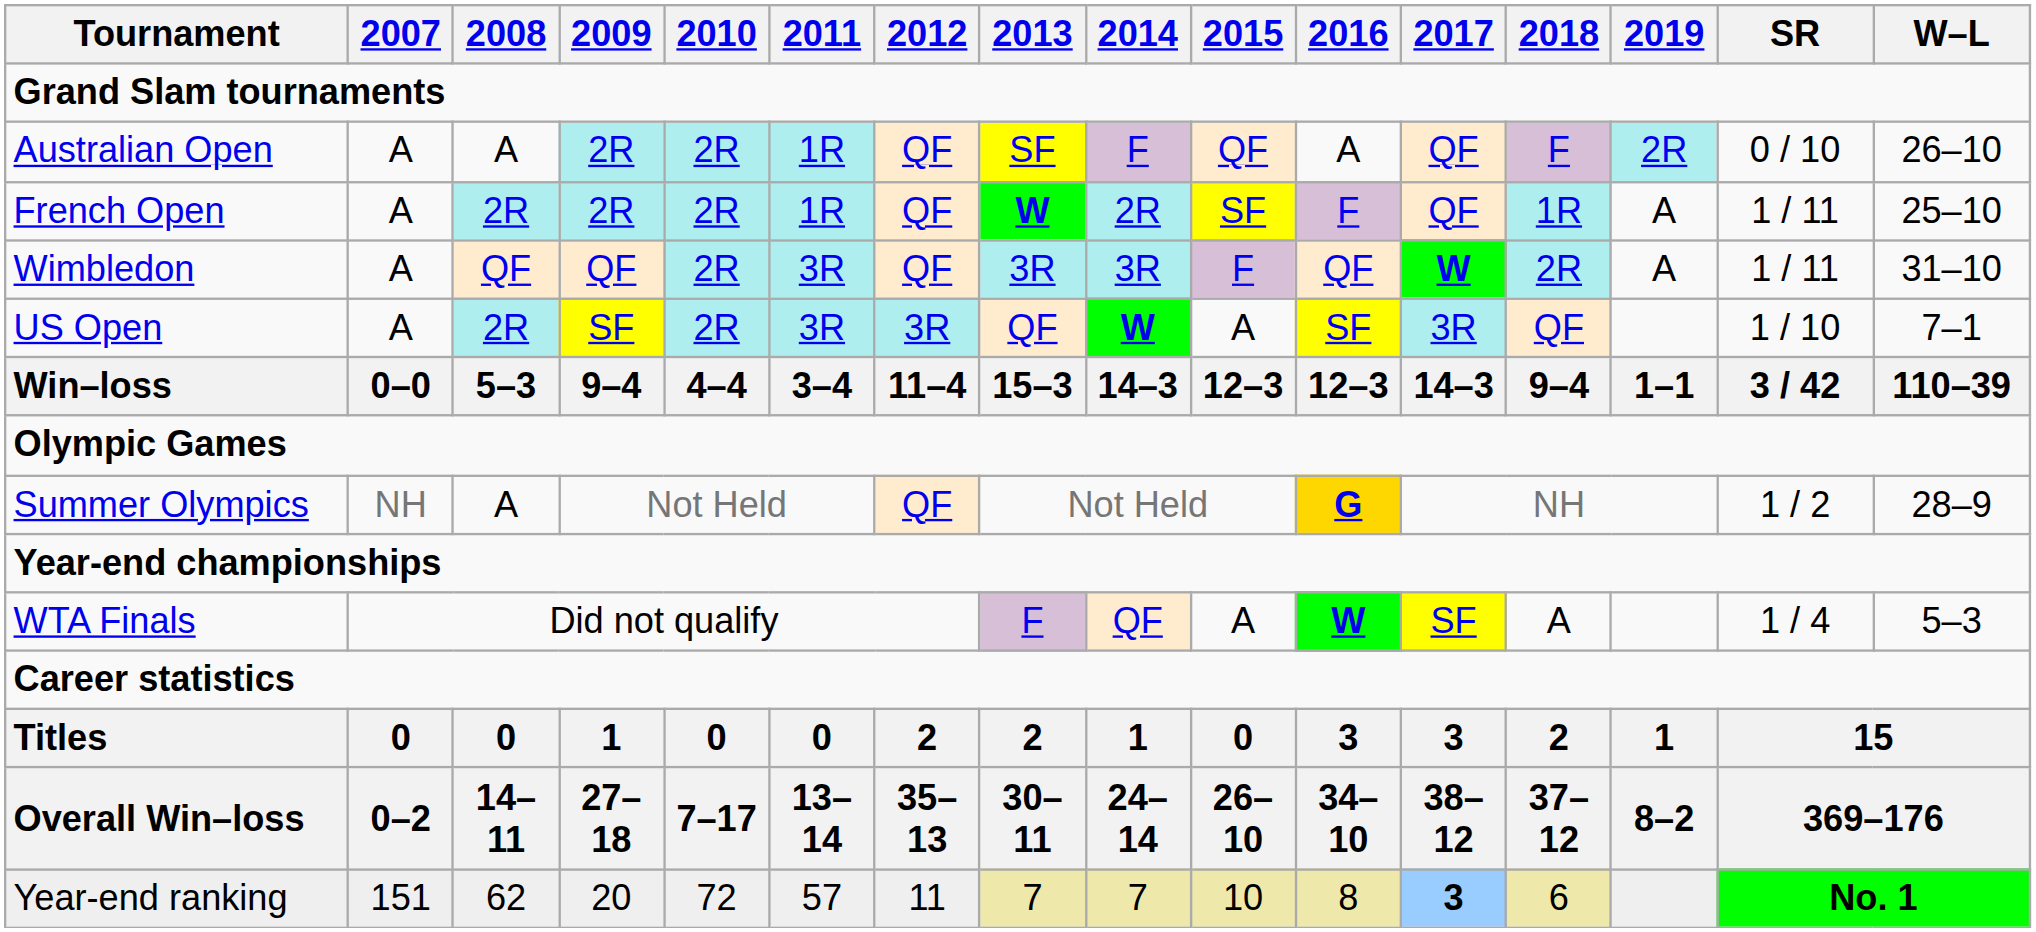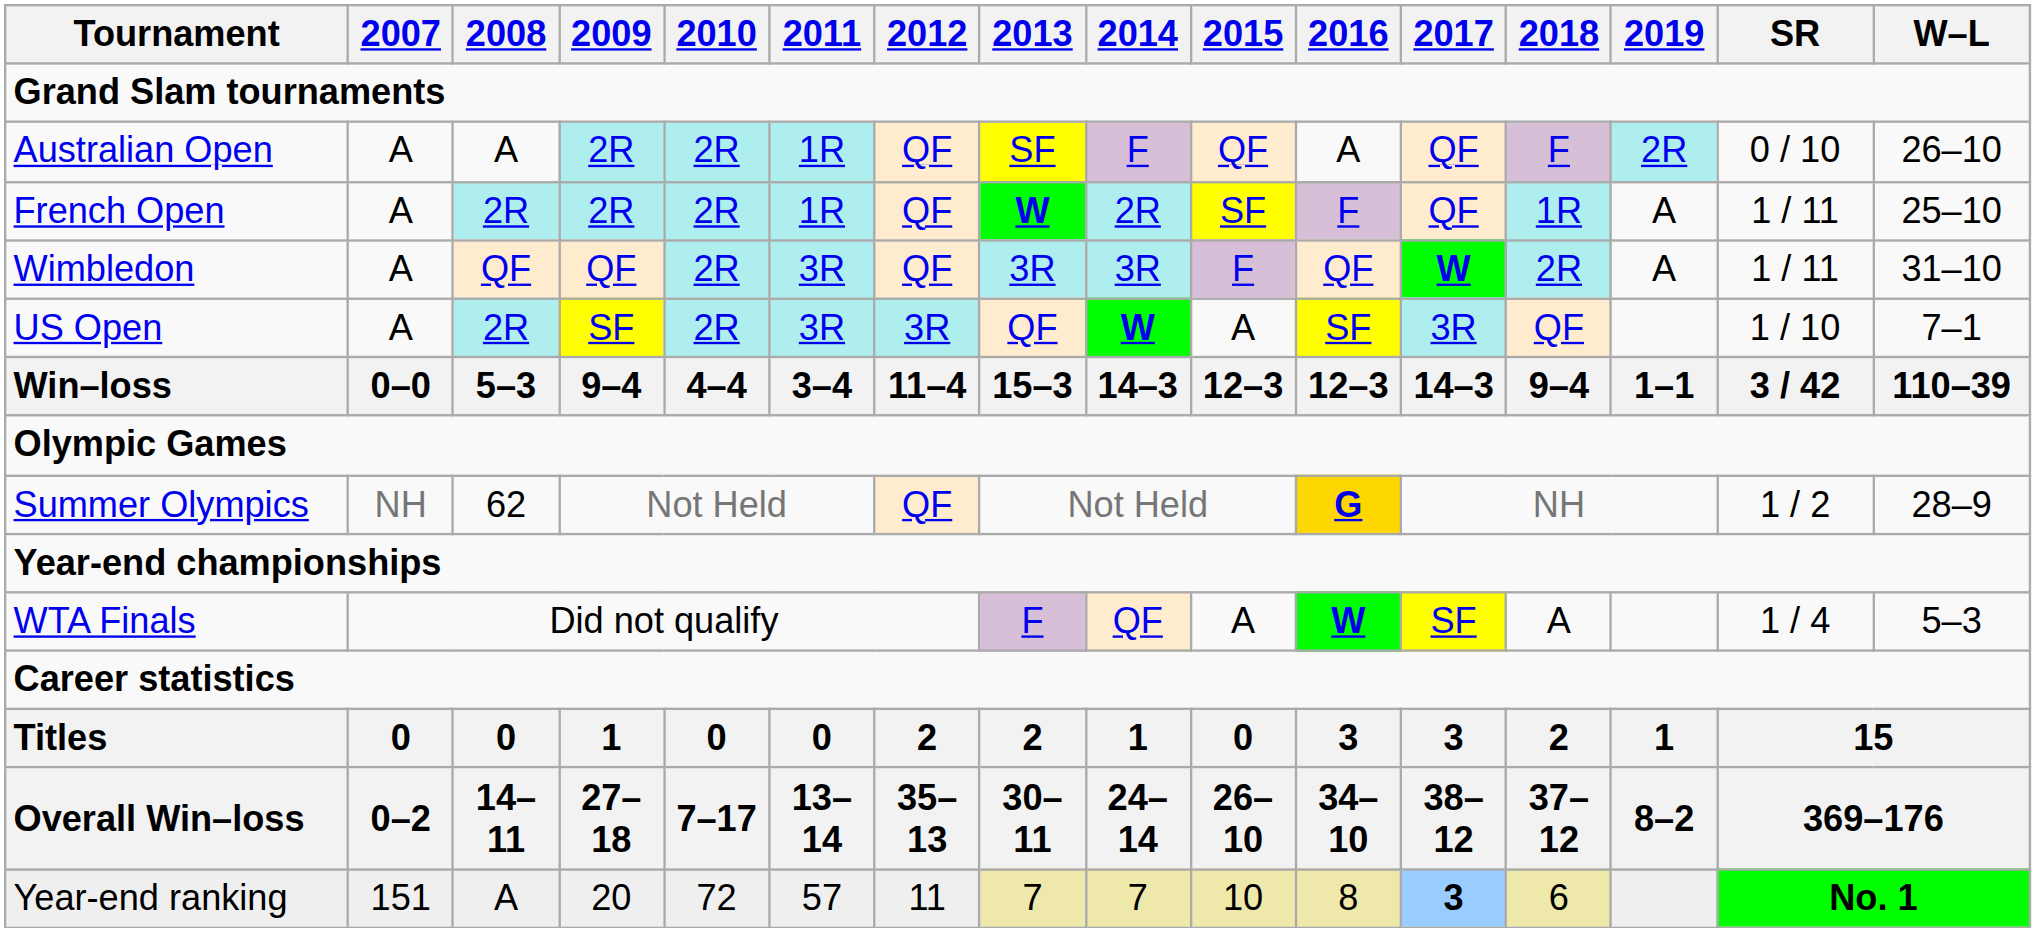Summer Olympics | 2008: A -> 62
Year-end ranking | 2008: 62 -> A
